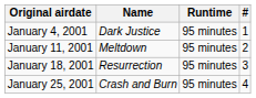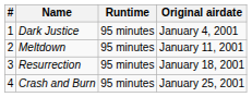columns swapped: # <-> Original airdate
